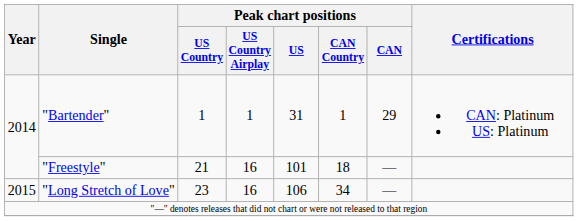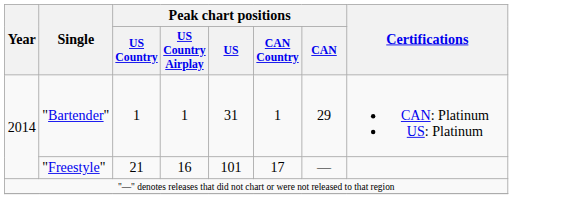"Freestyle" | Peak chart positions / CAN Country: 18 -> 17
- row: 2015 | "Long Stretch of Love" | 23 | 16 | 106 | 34 | —
